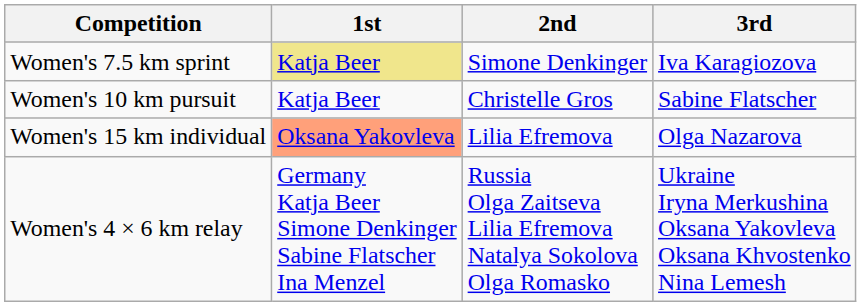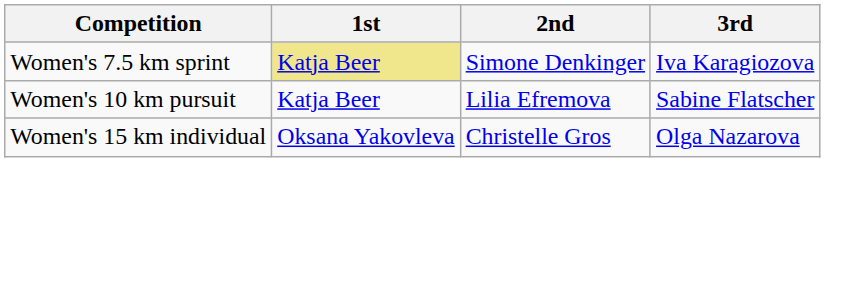Women's 10 km pursuit | 2nd: Christelle Gros -> Lilia Efremova
Women's 15 km individual | 1st: lightsalmon background -> no background
Women's 15 km individual | 2nd: Lilia Efremova -> Christelle Gros
- row: Women's 4 × 6 km relay | Germany Katja Beer Simone Denkinger Sabine Flatscher Ina Menzel | Russia Olga Zaitseva Lilia Efremova Natalya Sokolova Olga Romasko | Ukraine Iryna Merkushina Oksana Yakovleva Oksana Khvostenko Nina Lemesh
